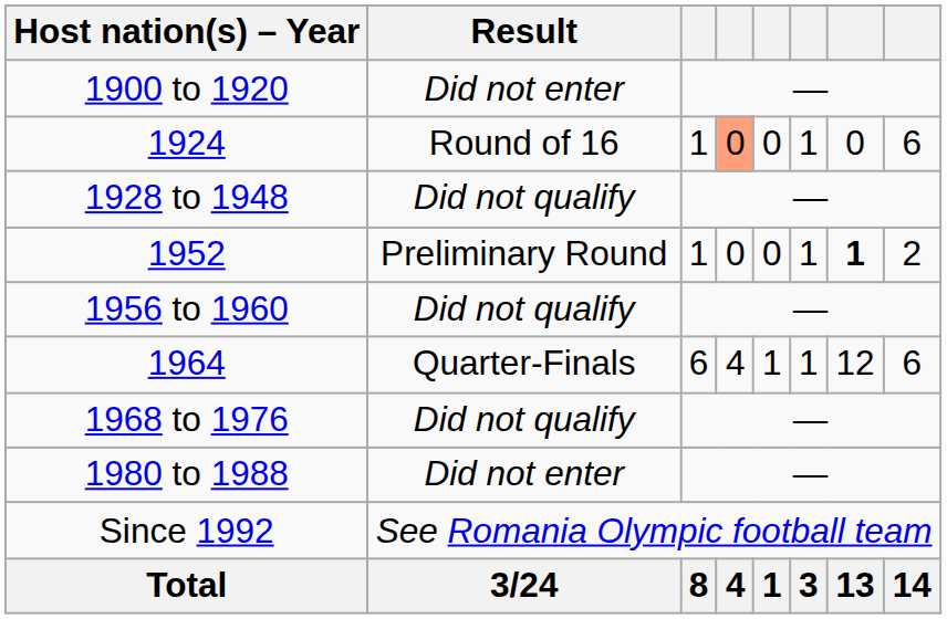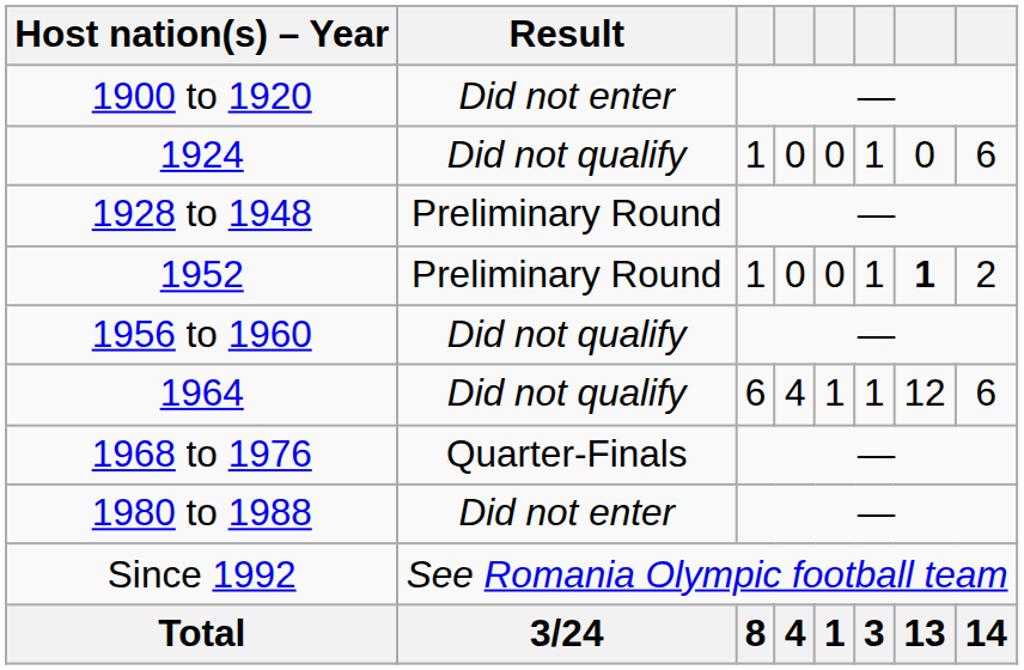1924 | Result: Round of 16 -> Did not qualify
1924 | column 4: lightsalmon background -> no background
1928 to 1948 | Result: Did not qualify -> Preliminary Round
1964 | Result: Quarter-Finals -> Did not qualify
1968 to 1976 | Result: Did not qualify -> Quarter-Finals
